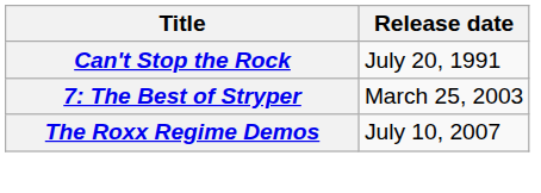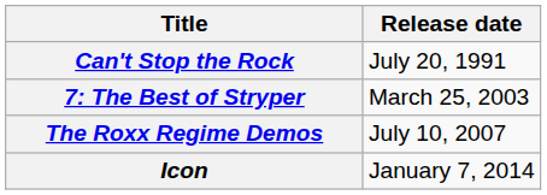+ row: Icon | January 7, 2014
